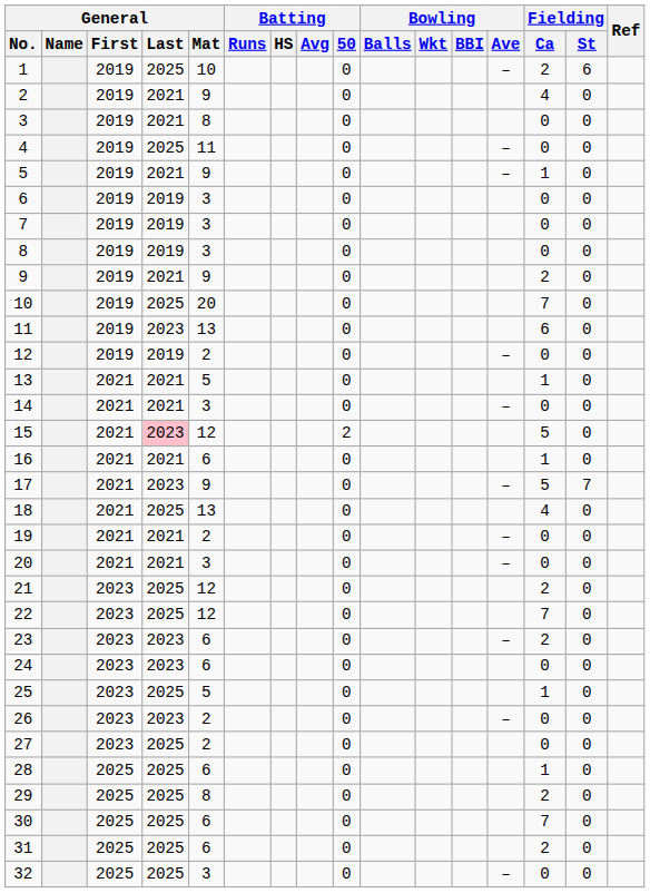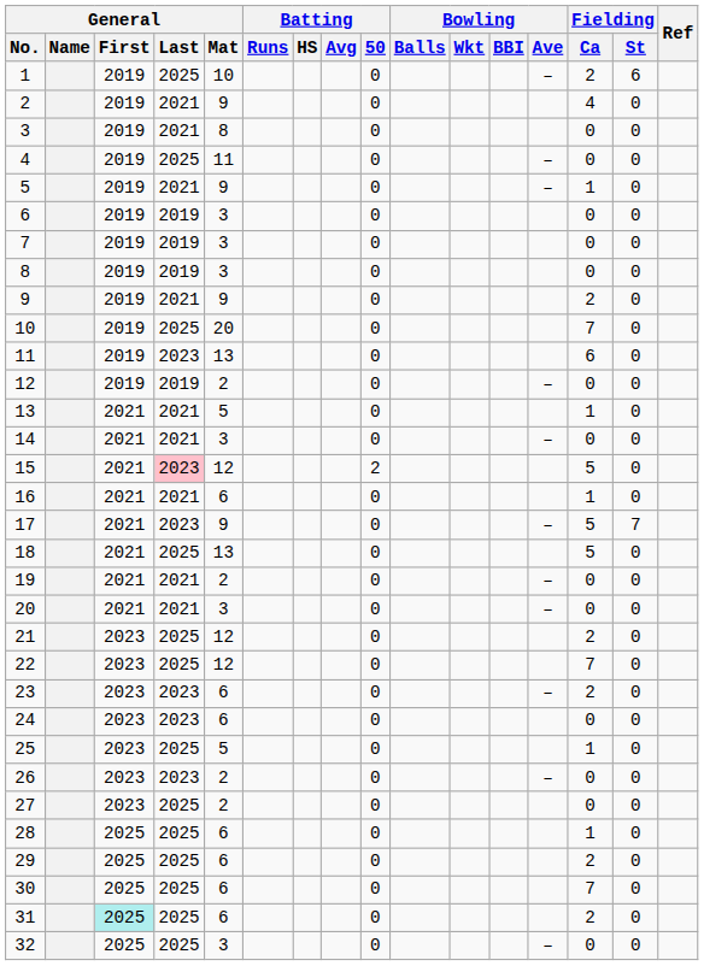18 | Fielding / Ca: 4 -> 5
29 | General / Mat: 8 -> 6
31 | General / First: no background -> paleturquoise background
